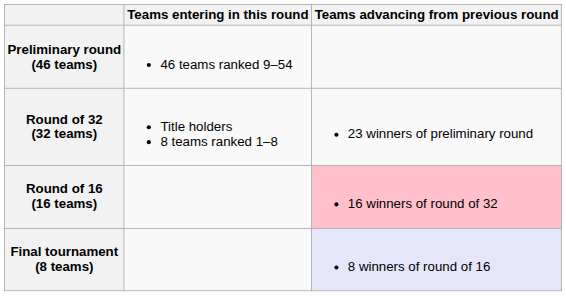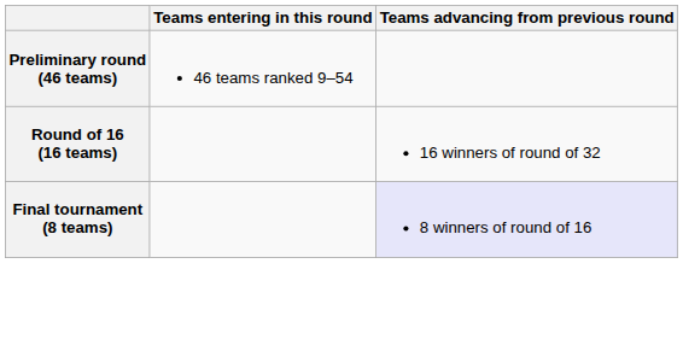- row: Round of 32 (32 teams) | Title holders 8 teams ranked 1–8 | 23 winners of preliminary round
Round of 16 (16 teams) | Teams advancing from previous round: pink background -> no background
